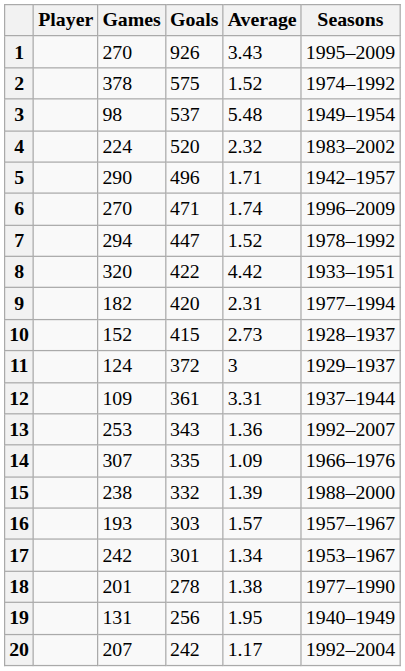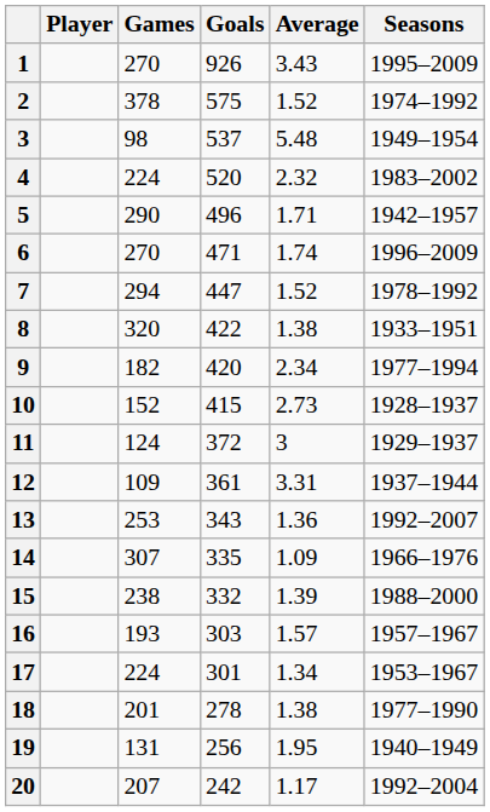8 | Average: 4.42 -> 1.38
9 | Average: 2.31 -> 2.34
17 | Games: 242 -> 224
